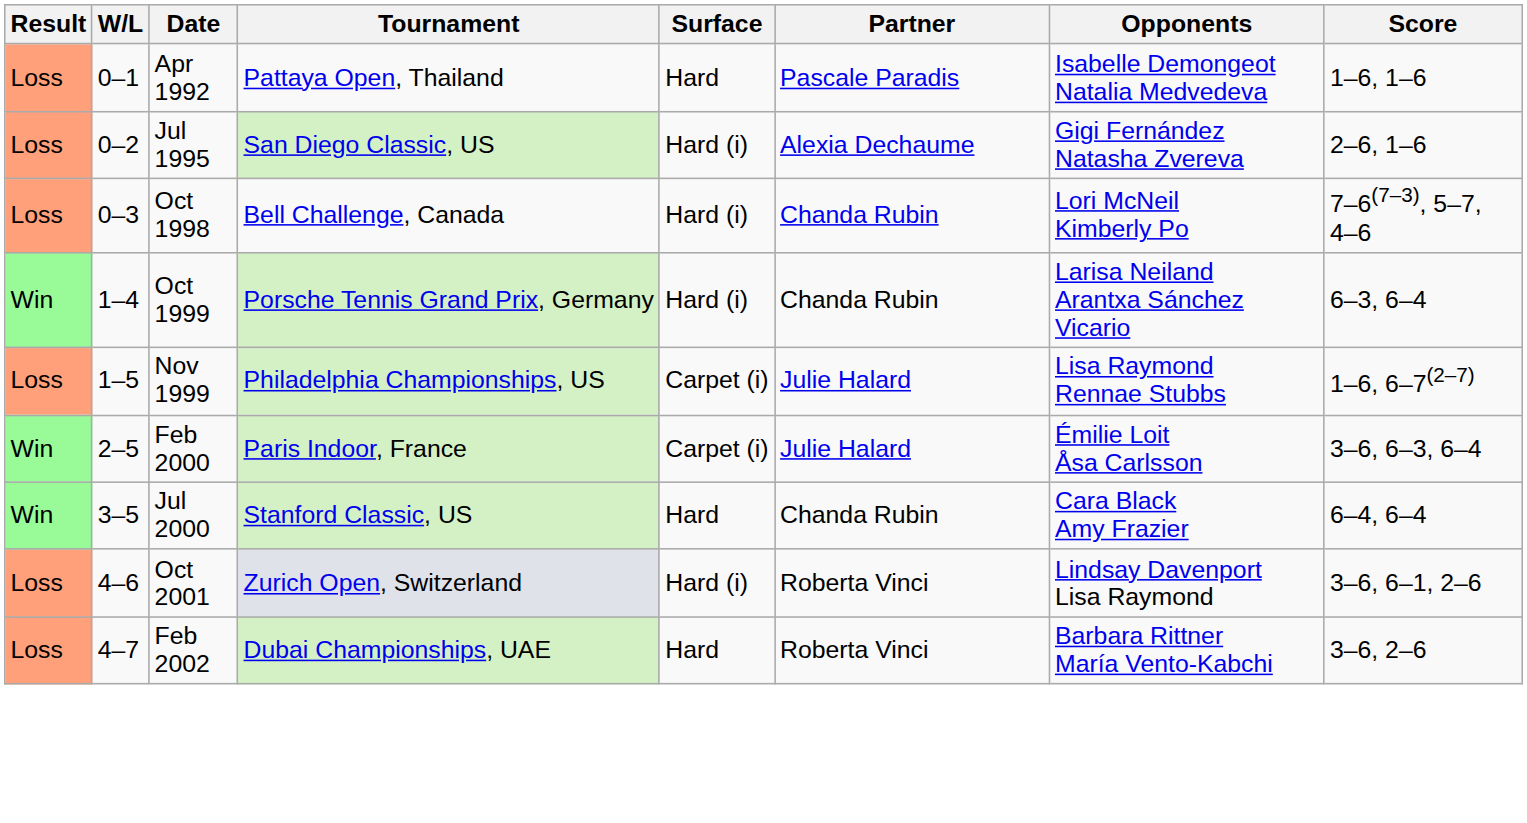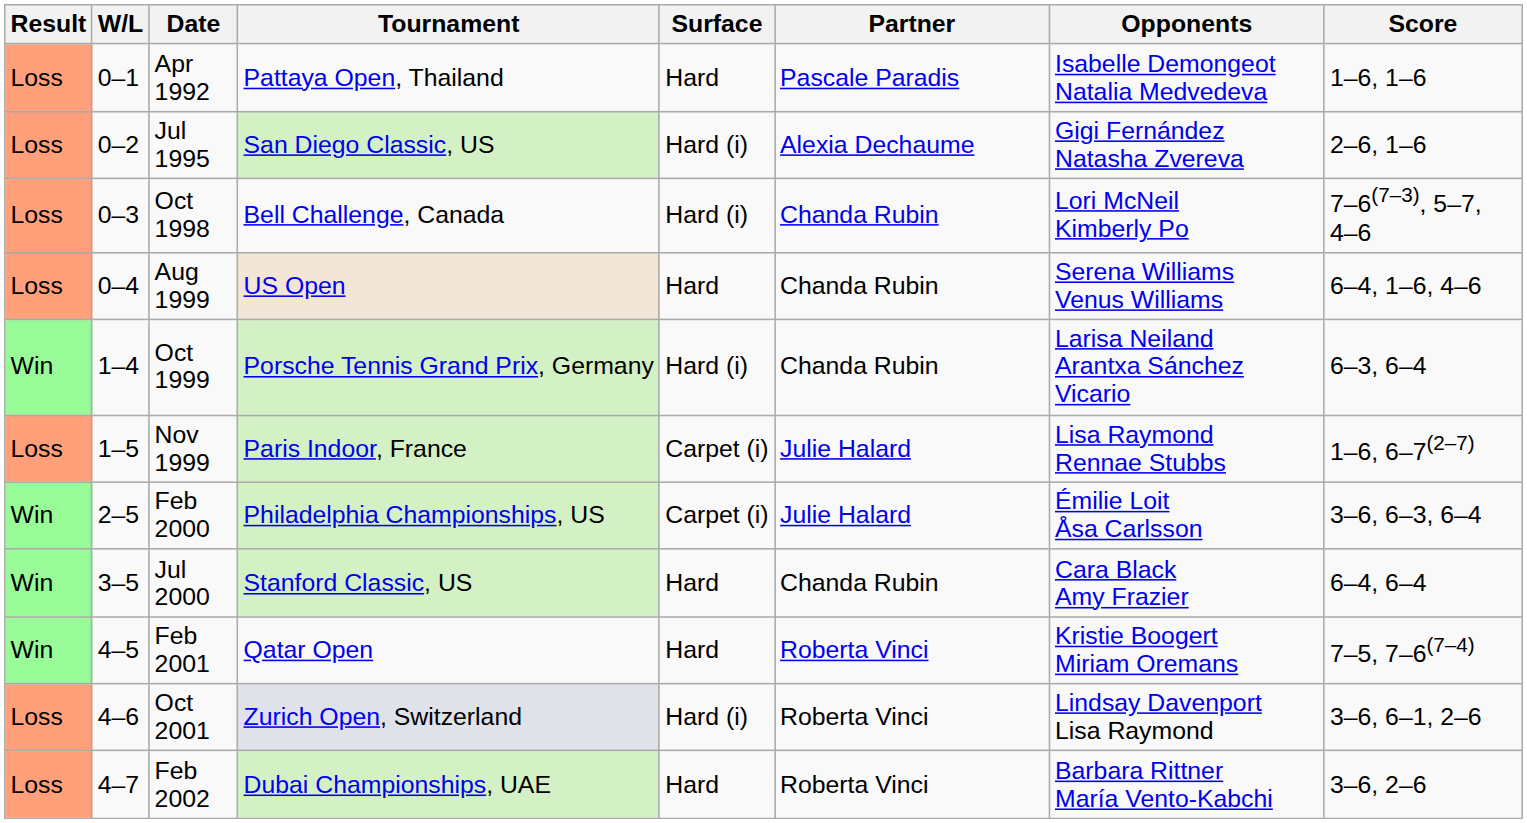+ row: Loss | 0–4 | Aug 1999 | US Open | Hard | Chanda Rubin | Serena Williams Venus Williams | 6–4, 1–6, 4–6
Nov 1999 | Tournament: Philadelphia Championships, US -> Paris Indoor, France
Feb 2000 | Tournament: Paris Indoor, France -> Philadelphia Championships, US
+ row: Win | 4–5 | Feb 2001 | Qatar Open | Hard | Roberta Vinci | Kristie Boogert Miriam Oremans | 7–5, 7–6(7–4)
